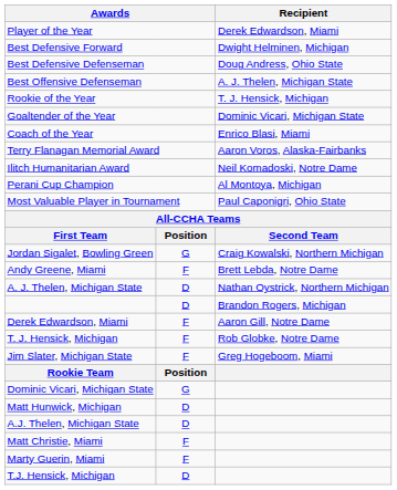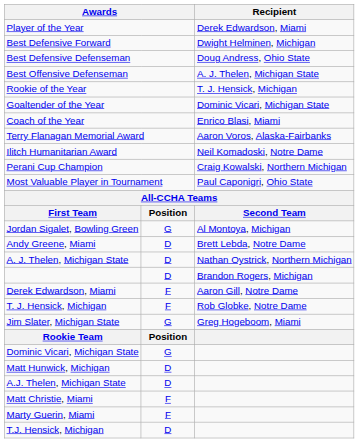Perani Cup Champion | Recipient: Al Montoya, Michigan -> Craig Kowalski, Northern Michigan
Jordan Sigalet, Bowling Green | Recipient: Craig Kowalski, Northern Michigan -> Al Montoya, Michigan
Andy Greene, Miami | column 2: F -> D
Jim Slater, Michigan State | column 2: F -> G
